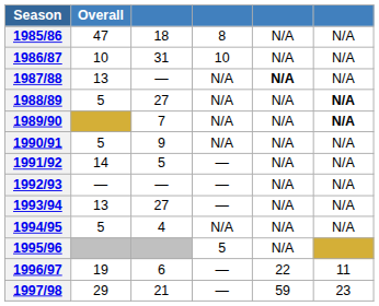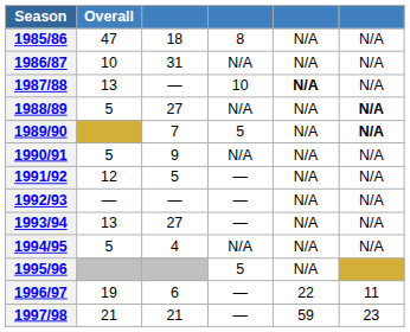1986/87 | column 4: 10 -> N/A
1987/88 | column 4: N/A -> 10
1989/90 | column 4: N/A -> 5
1991/92 | Overall: 14 -> 12
1997/98 | Overall: 29 -> 21
